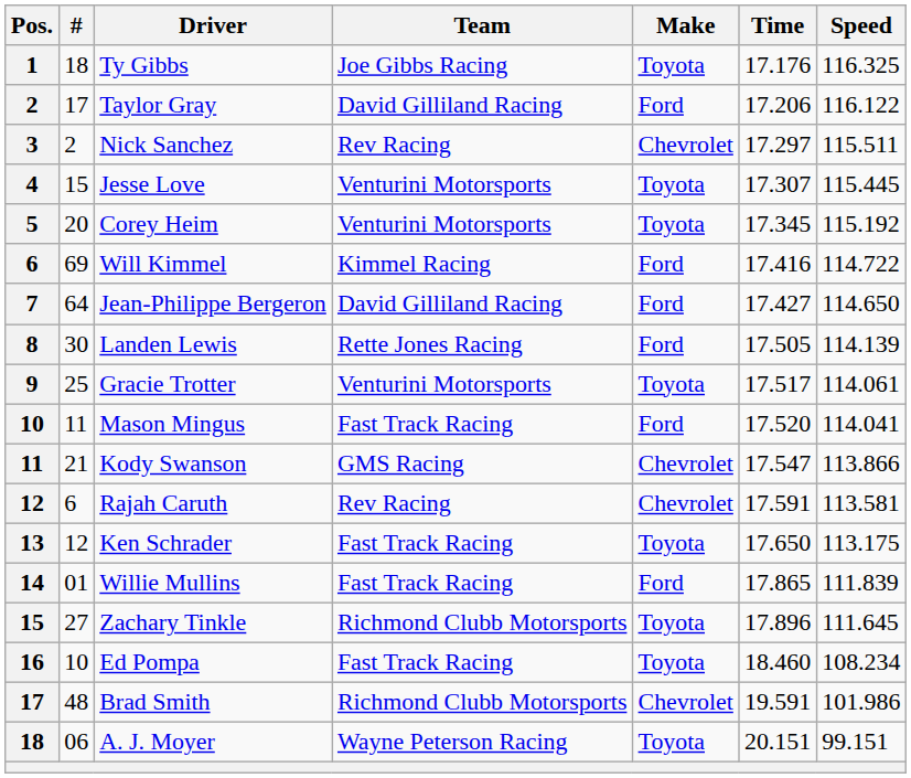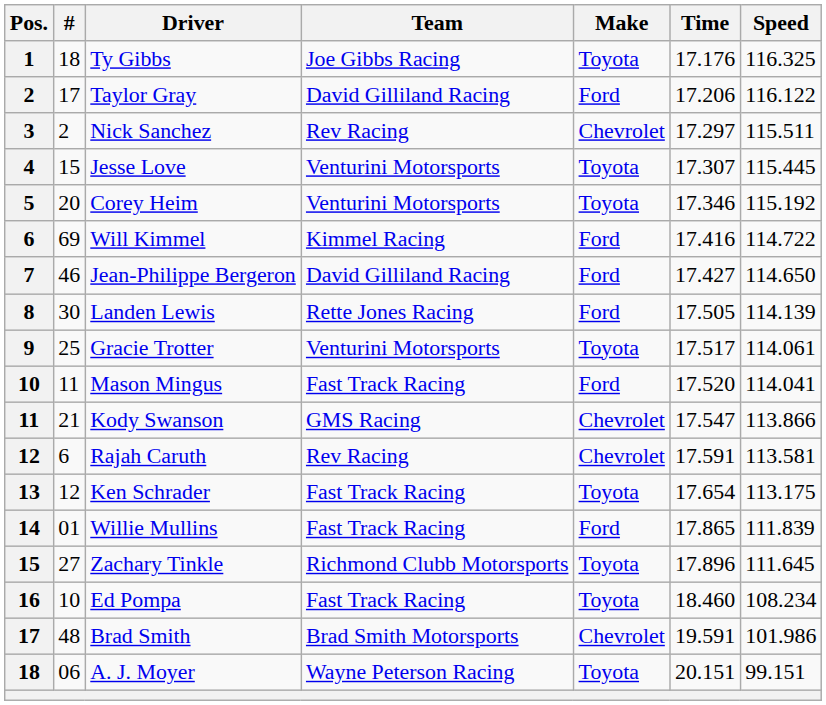Corey Heim | Time: 17.345 -> 17.346
Jean-Philippe Bergeron | #: 64 -> 46
Ken Schrader | Time: 17.650 -> 17.654
Brad Smith | Team: Richmond Clubb Motorsports -> Brad Smith Motorsports
